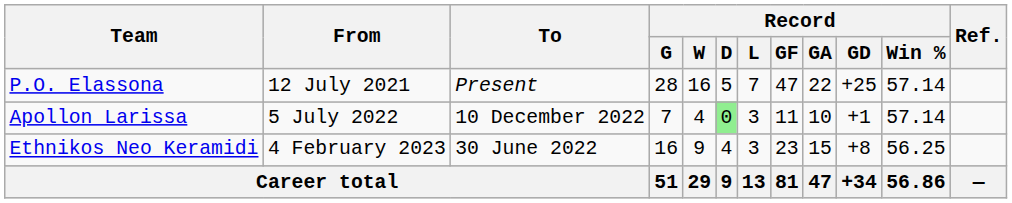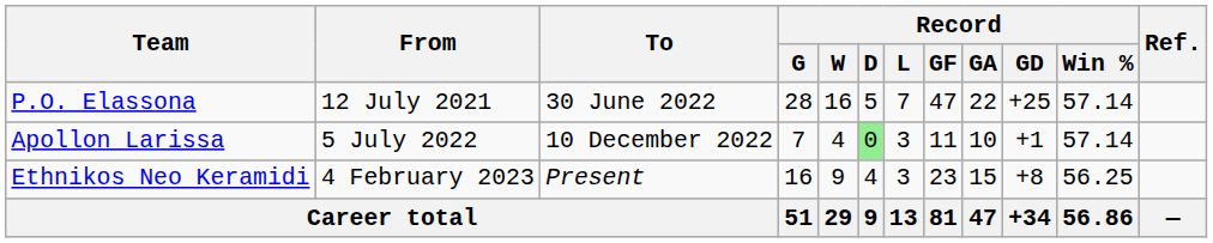P.O. Elassona | To: Present -> 30 June 2022
Ethnikos Neo Keramidi | To: 30 June 2022 -> Present
